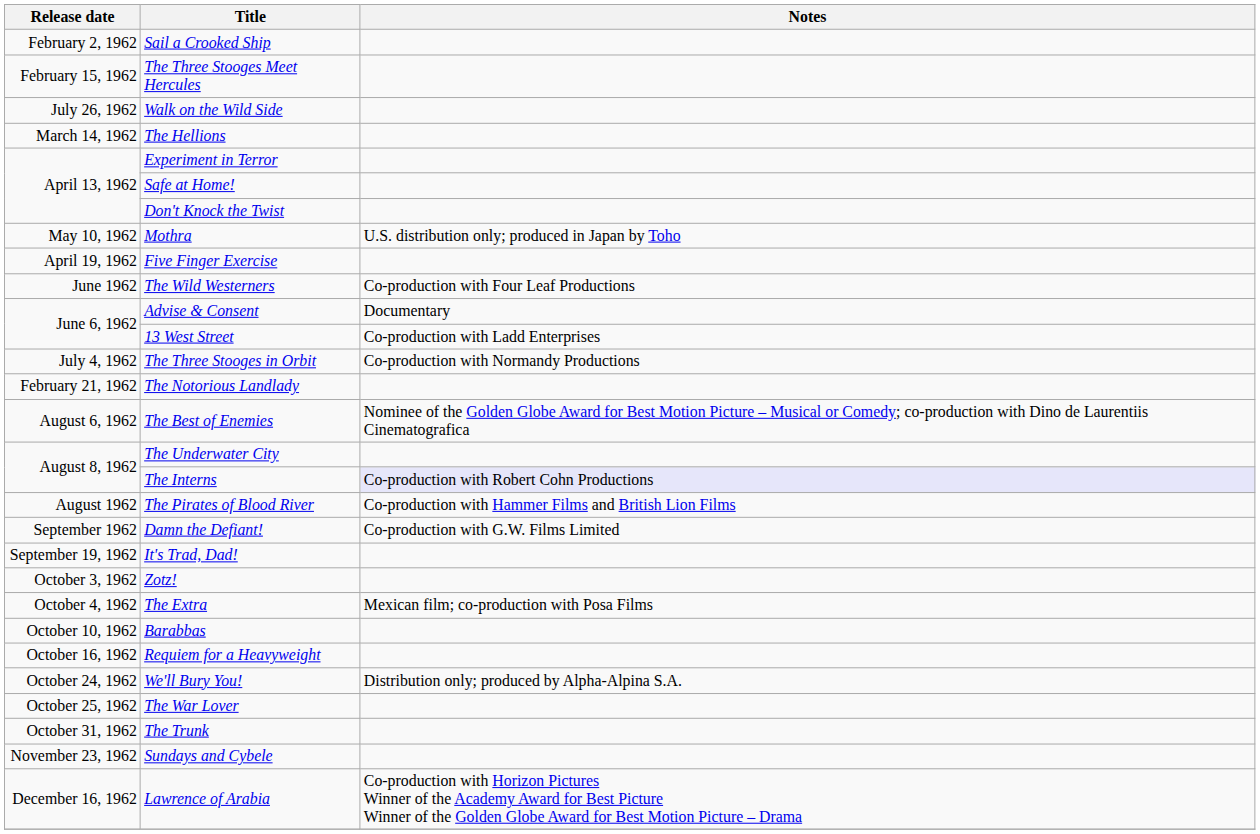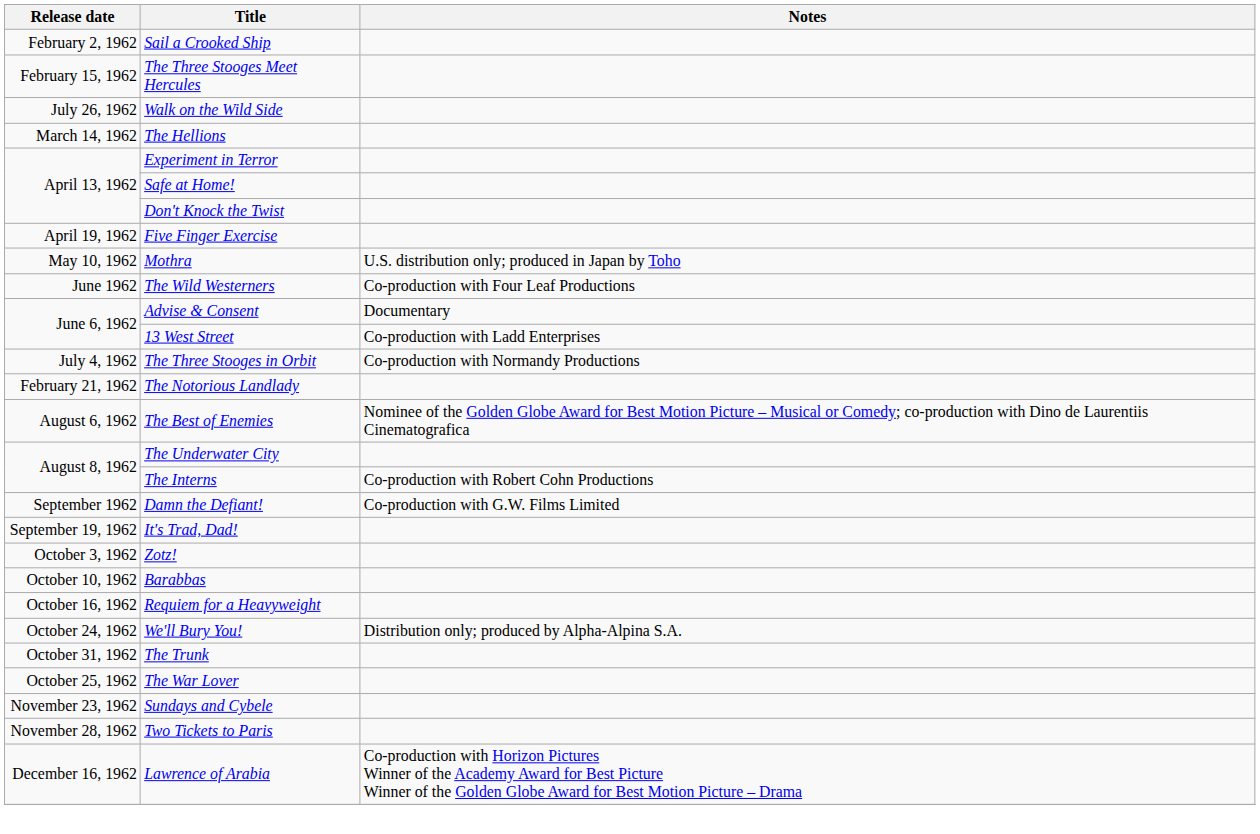rows swapped: Five Finger Exercise <-> Mothra
The Interns | Notes: lavender background -> no background
- row: August 1962 | The Pirates of Blood River | Co-production with Hammer Films and British Lion Films
- row: October 4, 1962 | The Extra | Mexican film; co-production with Posa Films
rows swapped: The War Lover <-> The Trunk
+ row: November 28, 1962 | Two Tickets to Paris
